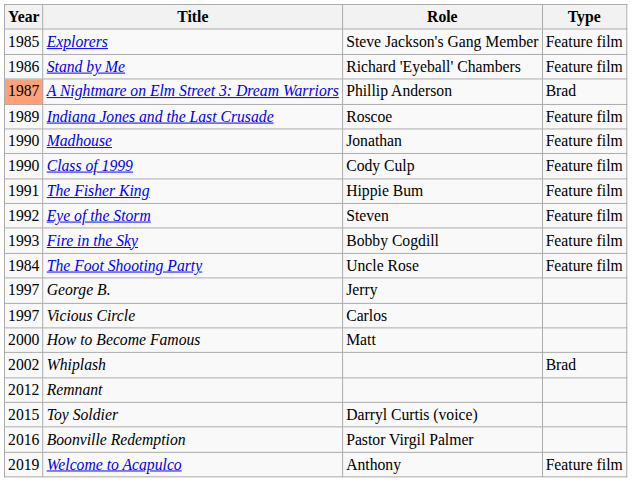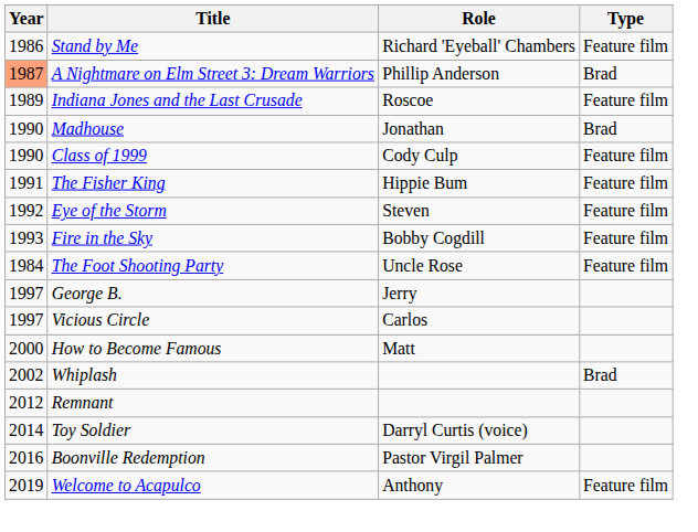- row: 1985 | Explorers | Steve Jackson's Gang Member | Feature film
Madhouse | Type: Feature film -> Brad
Toy Soldier | Year: 2015 -> 2014
